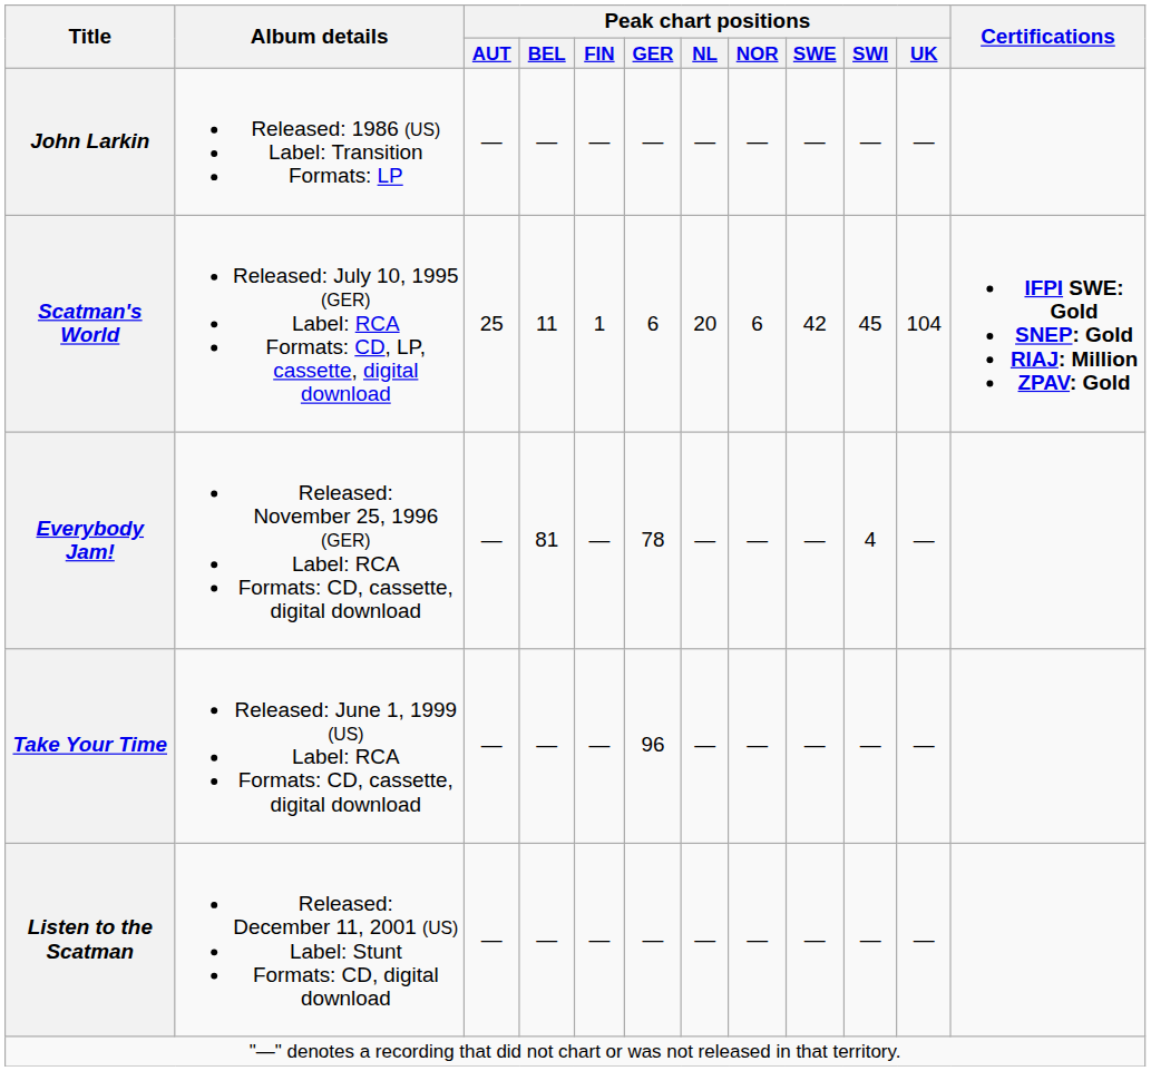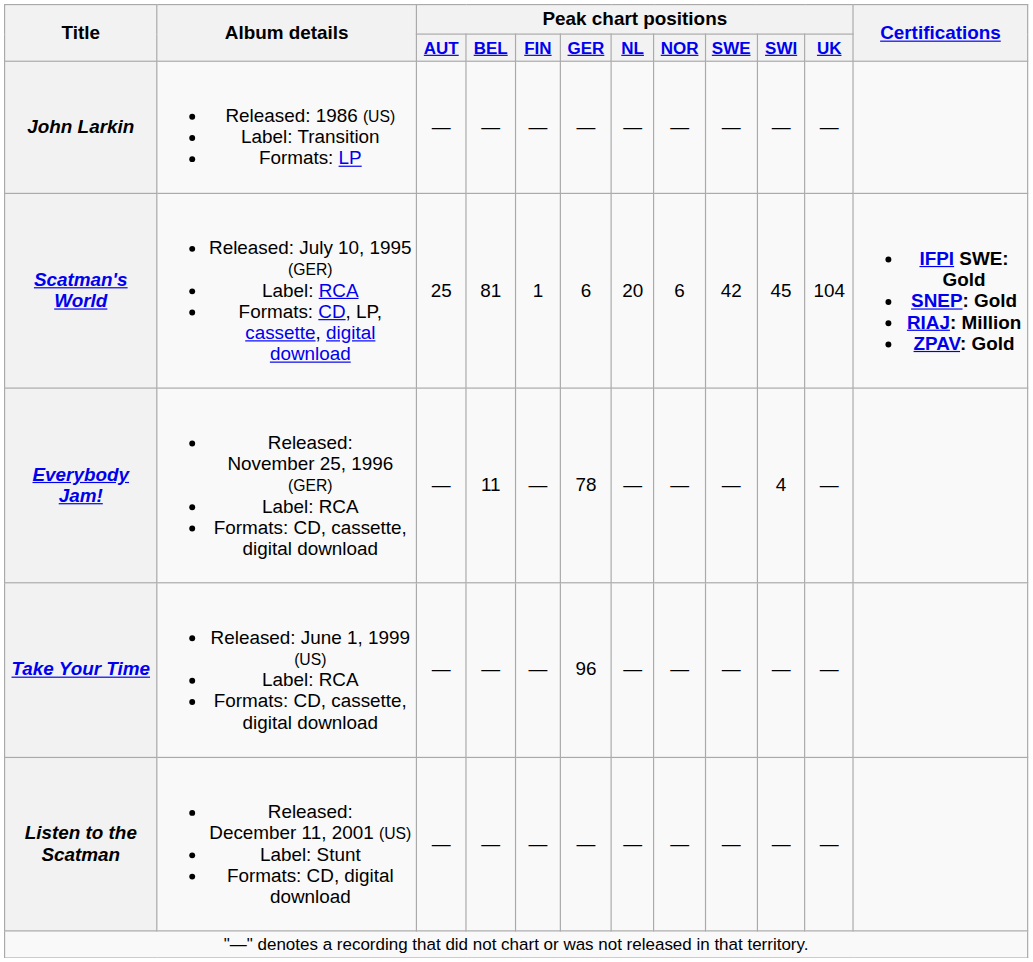Scatman's World | Peak chart positions / BEL: 11 -> 81
Everybody Jam! | Peak chart positions / BEL: 81 -> 11
